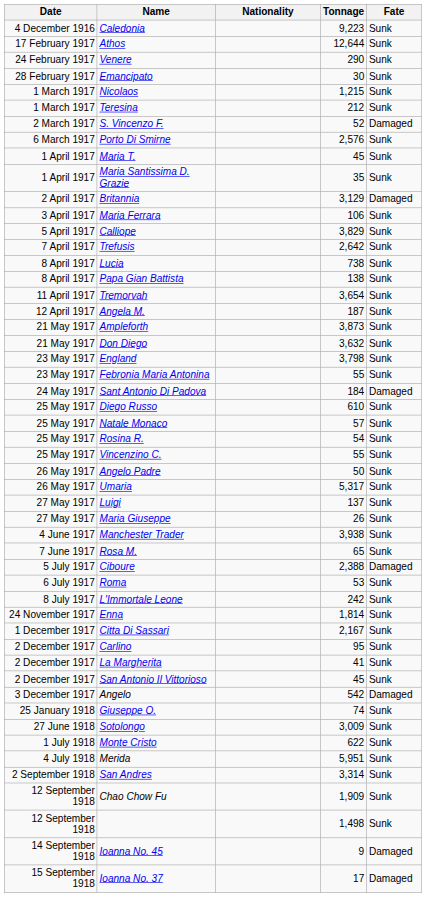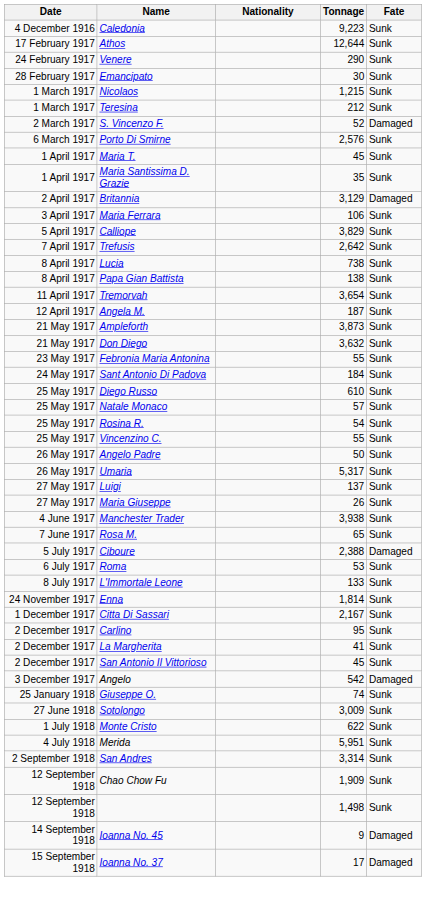- row: 23 May 1917 | England | 3,798 | Sunk
Sant Antonio Di Padova | Fate: Damaged -> Sunk
L'Immortale Leone | Tonnage: 242 -> 133
